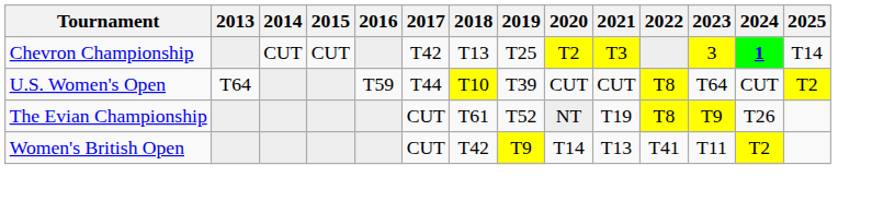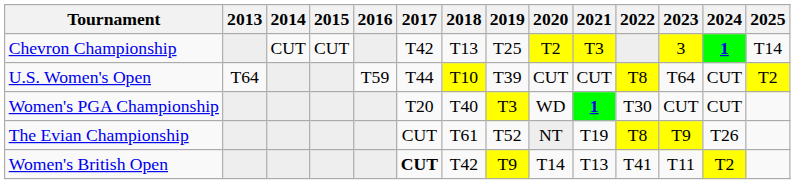+ row: Women's PGA Championship | T20 | T40 | T3 | WD | 1 | T30 | CUT | CUT
Women's British Open | 2017: normal -> bold
